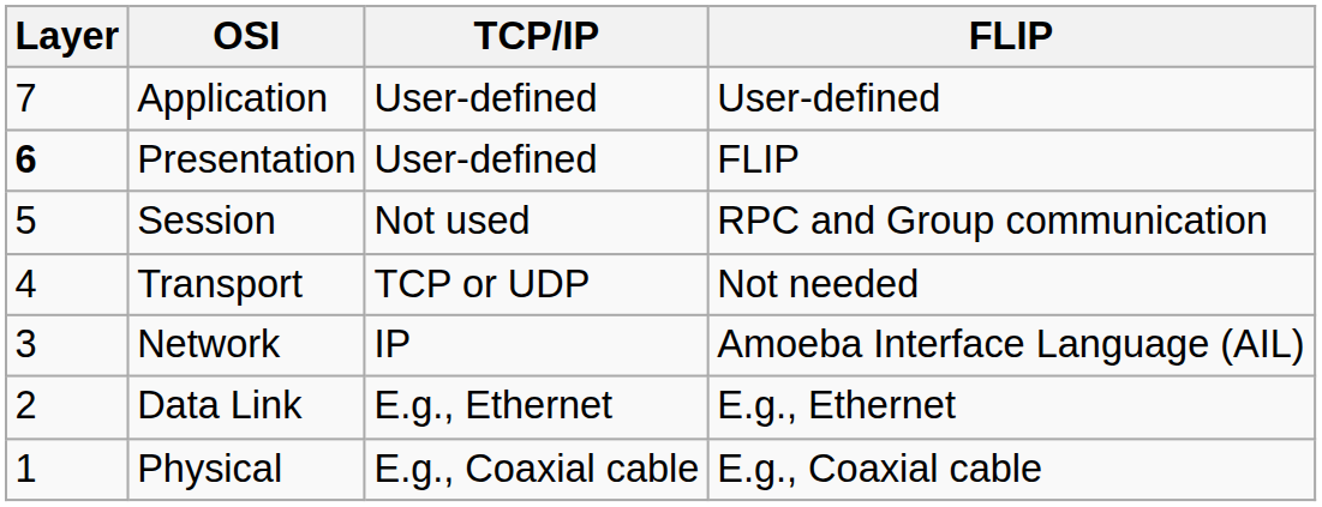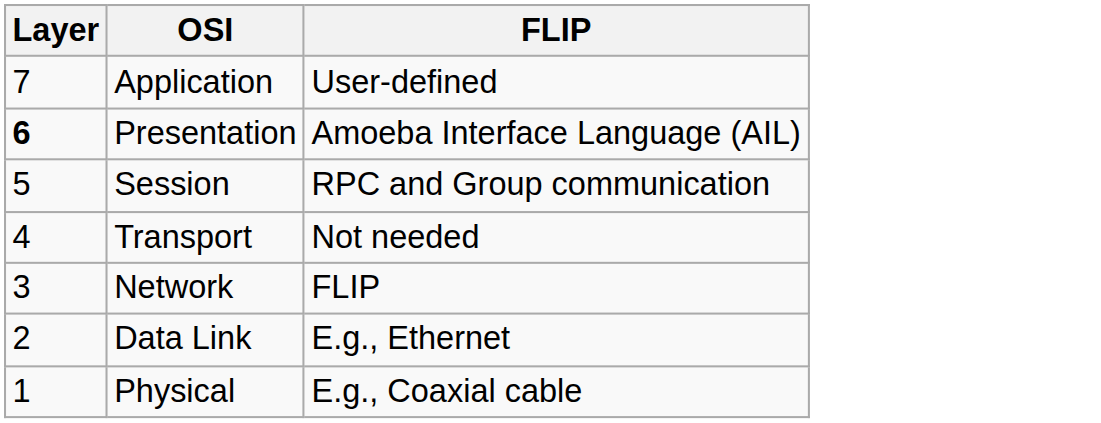- column: TCP/IP | User-defined | User-defined | Not used | TCP or UDP | IP | E.g., Ethernet | E.g., Coaxial cable
Presentation | FLIP: FLIP -> Amoeba Interface Language (AIL)
Network | FLIP: Amoeba Interface Language (AIL) -> FLIP
